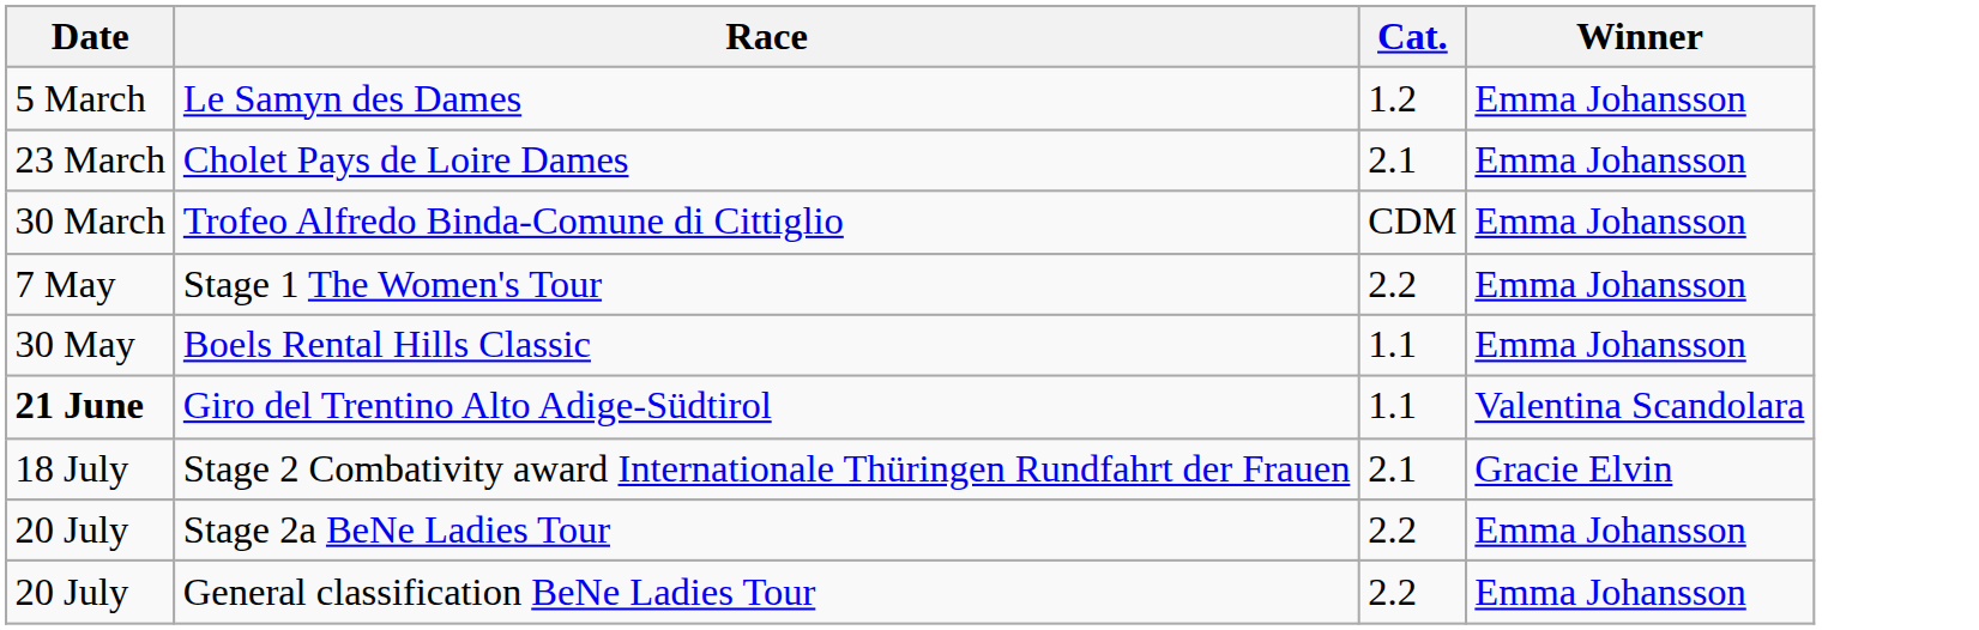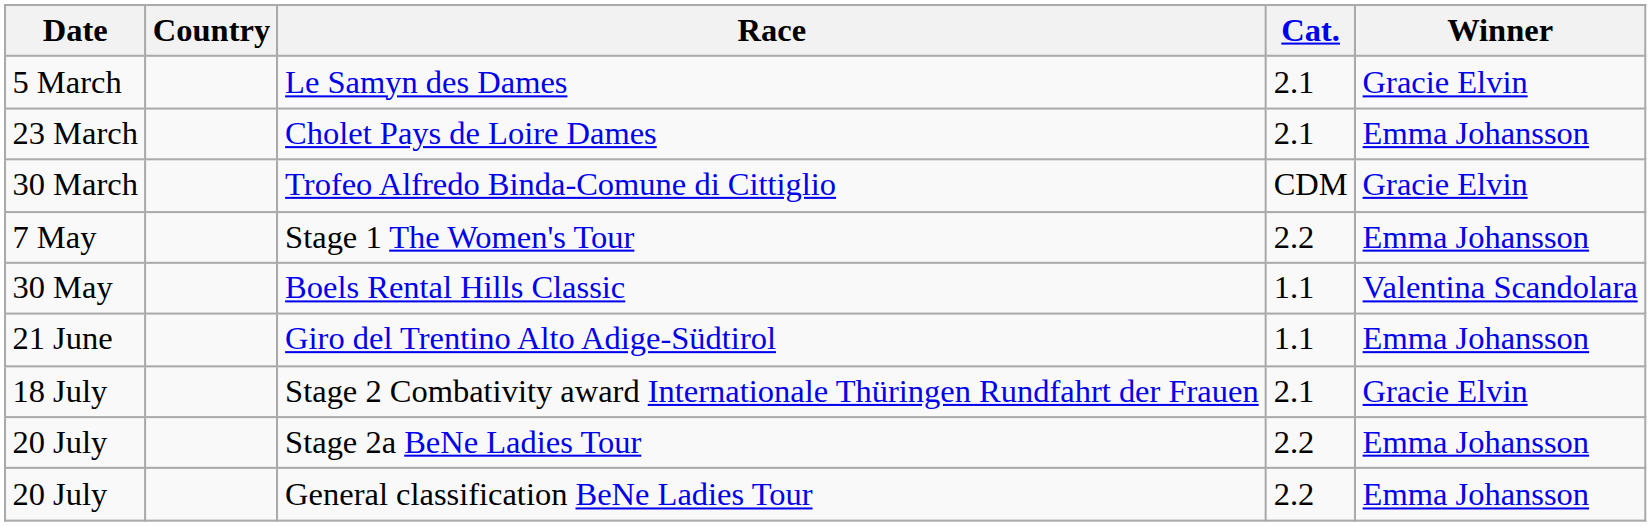+ column: Country
Le Samyn des Dames | Cat.: 1.2 -> 2.1
Le Samyn des Dames | Winner: Emma Johansson -> Gracie Elvin
Trofeo Alfredo Binda-Comune di Cittiglio | Winner: Emma Johansson -> Gracie Elvin
Boels Rental Hills Classic | Winner: Emma Johansson -> Valentina Scandolara
Giro del Trentino Alto Adige-Südtirol | Date: bold -> normal
Giro del Trentino Alto Adige-Südtirol | Winner: Valentina Scandolara -> Emma Johansson
